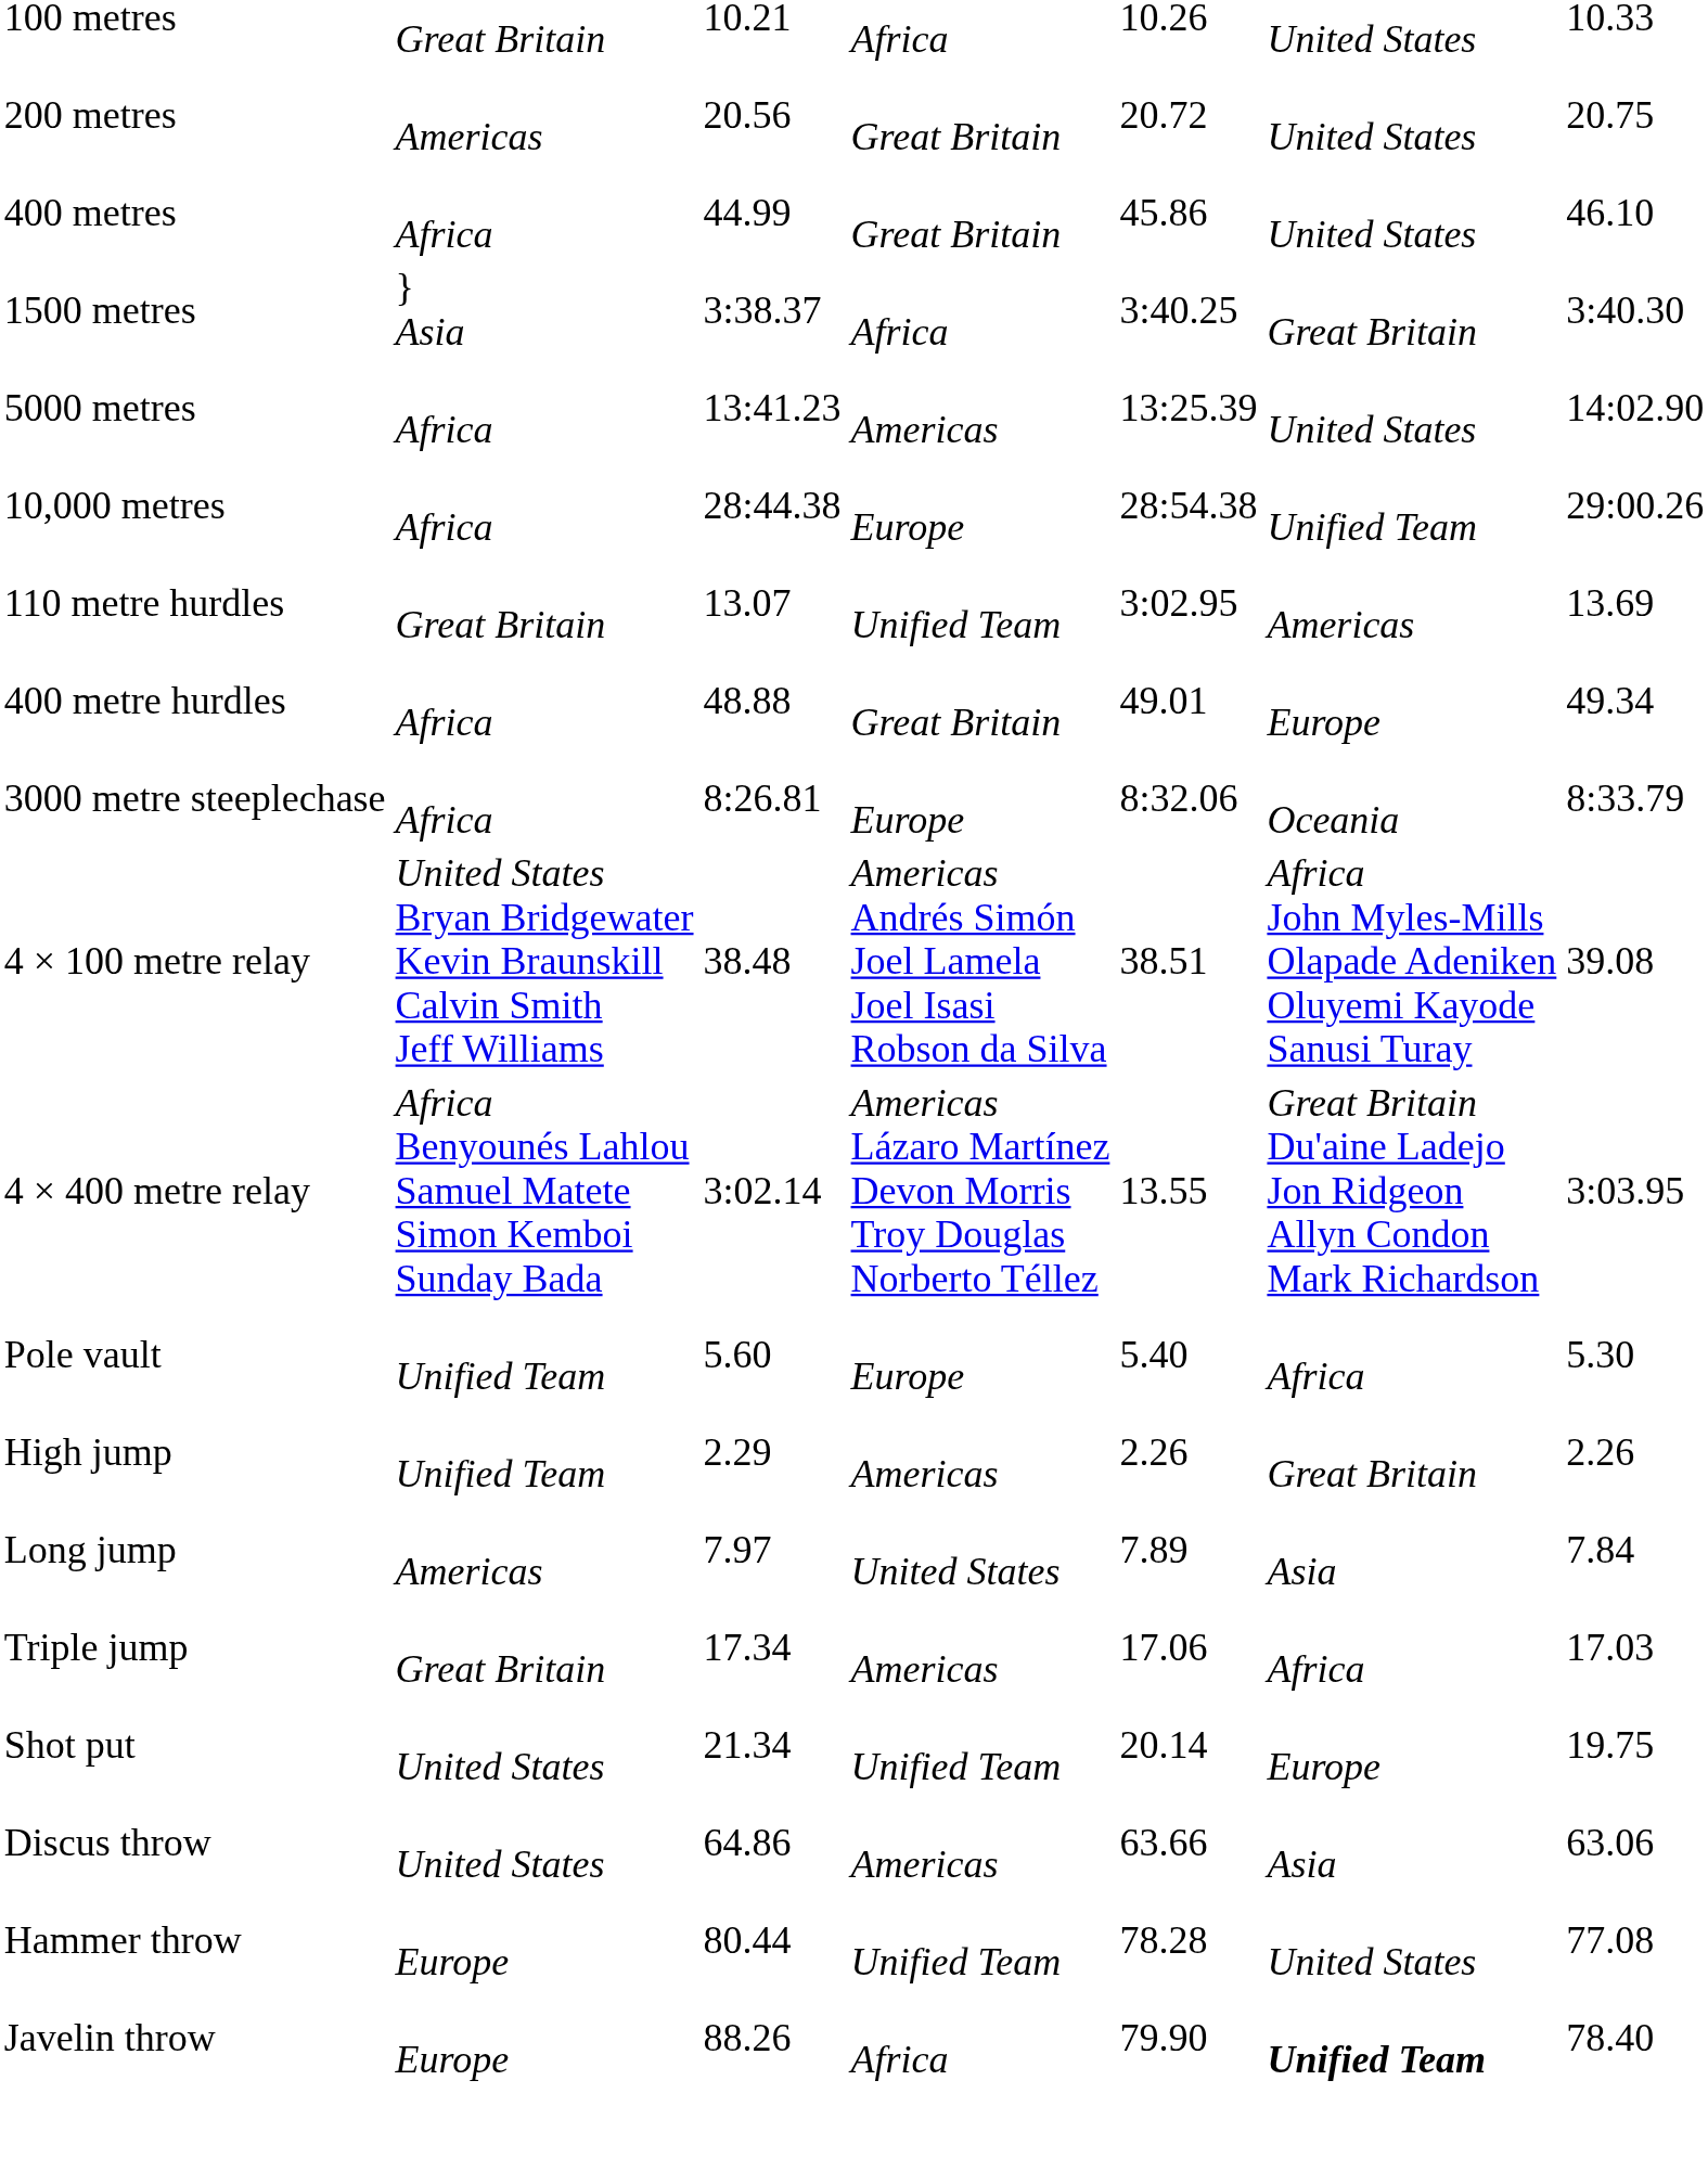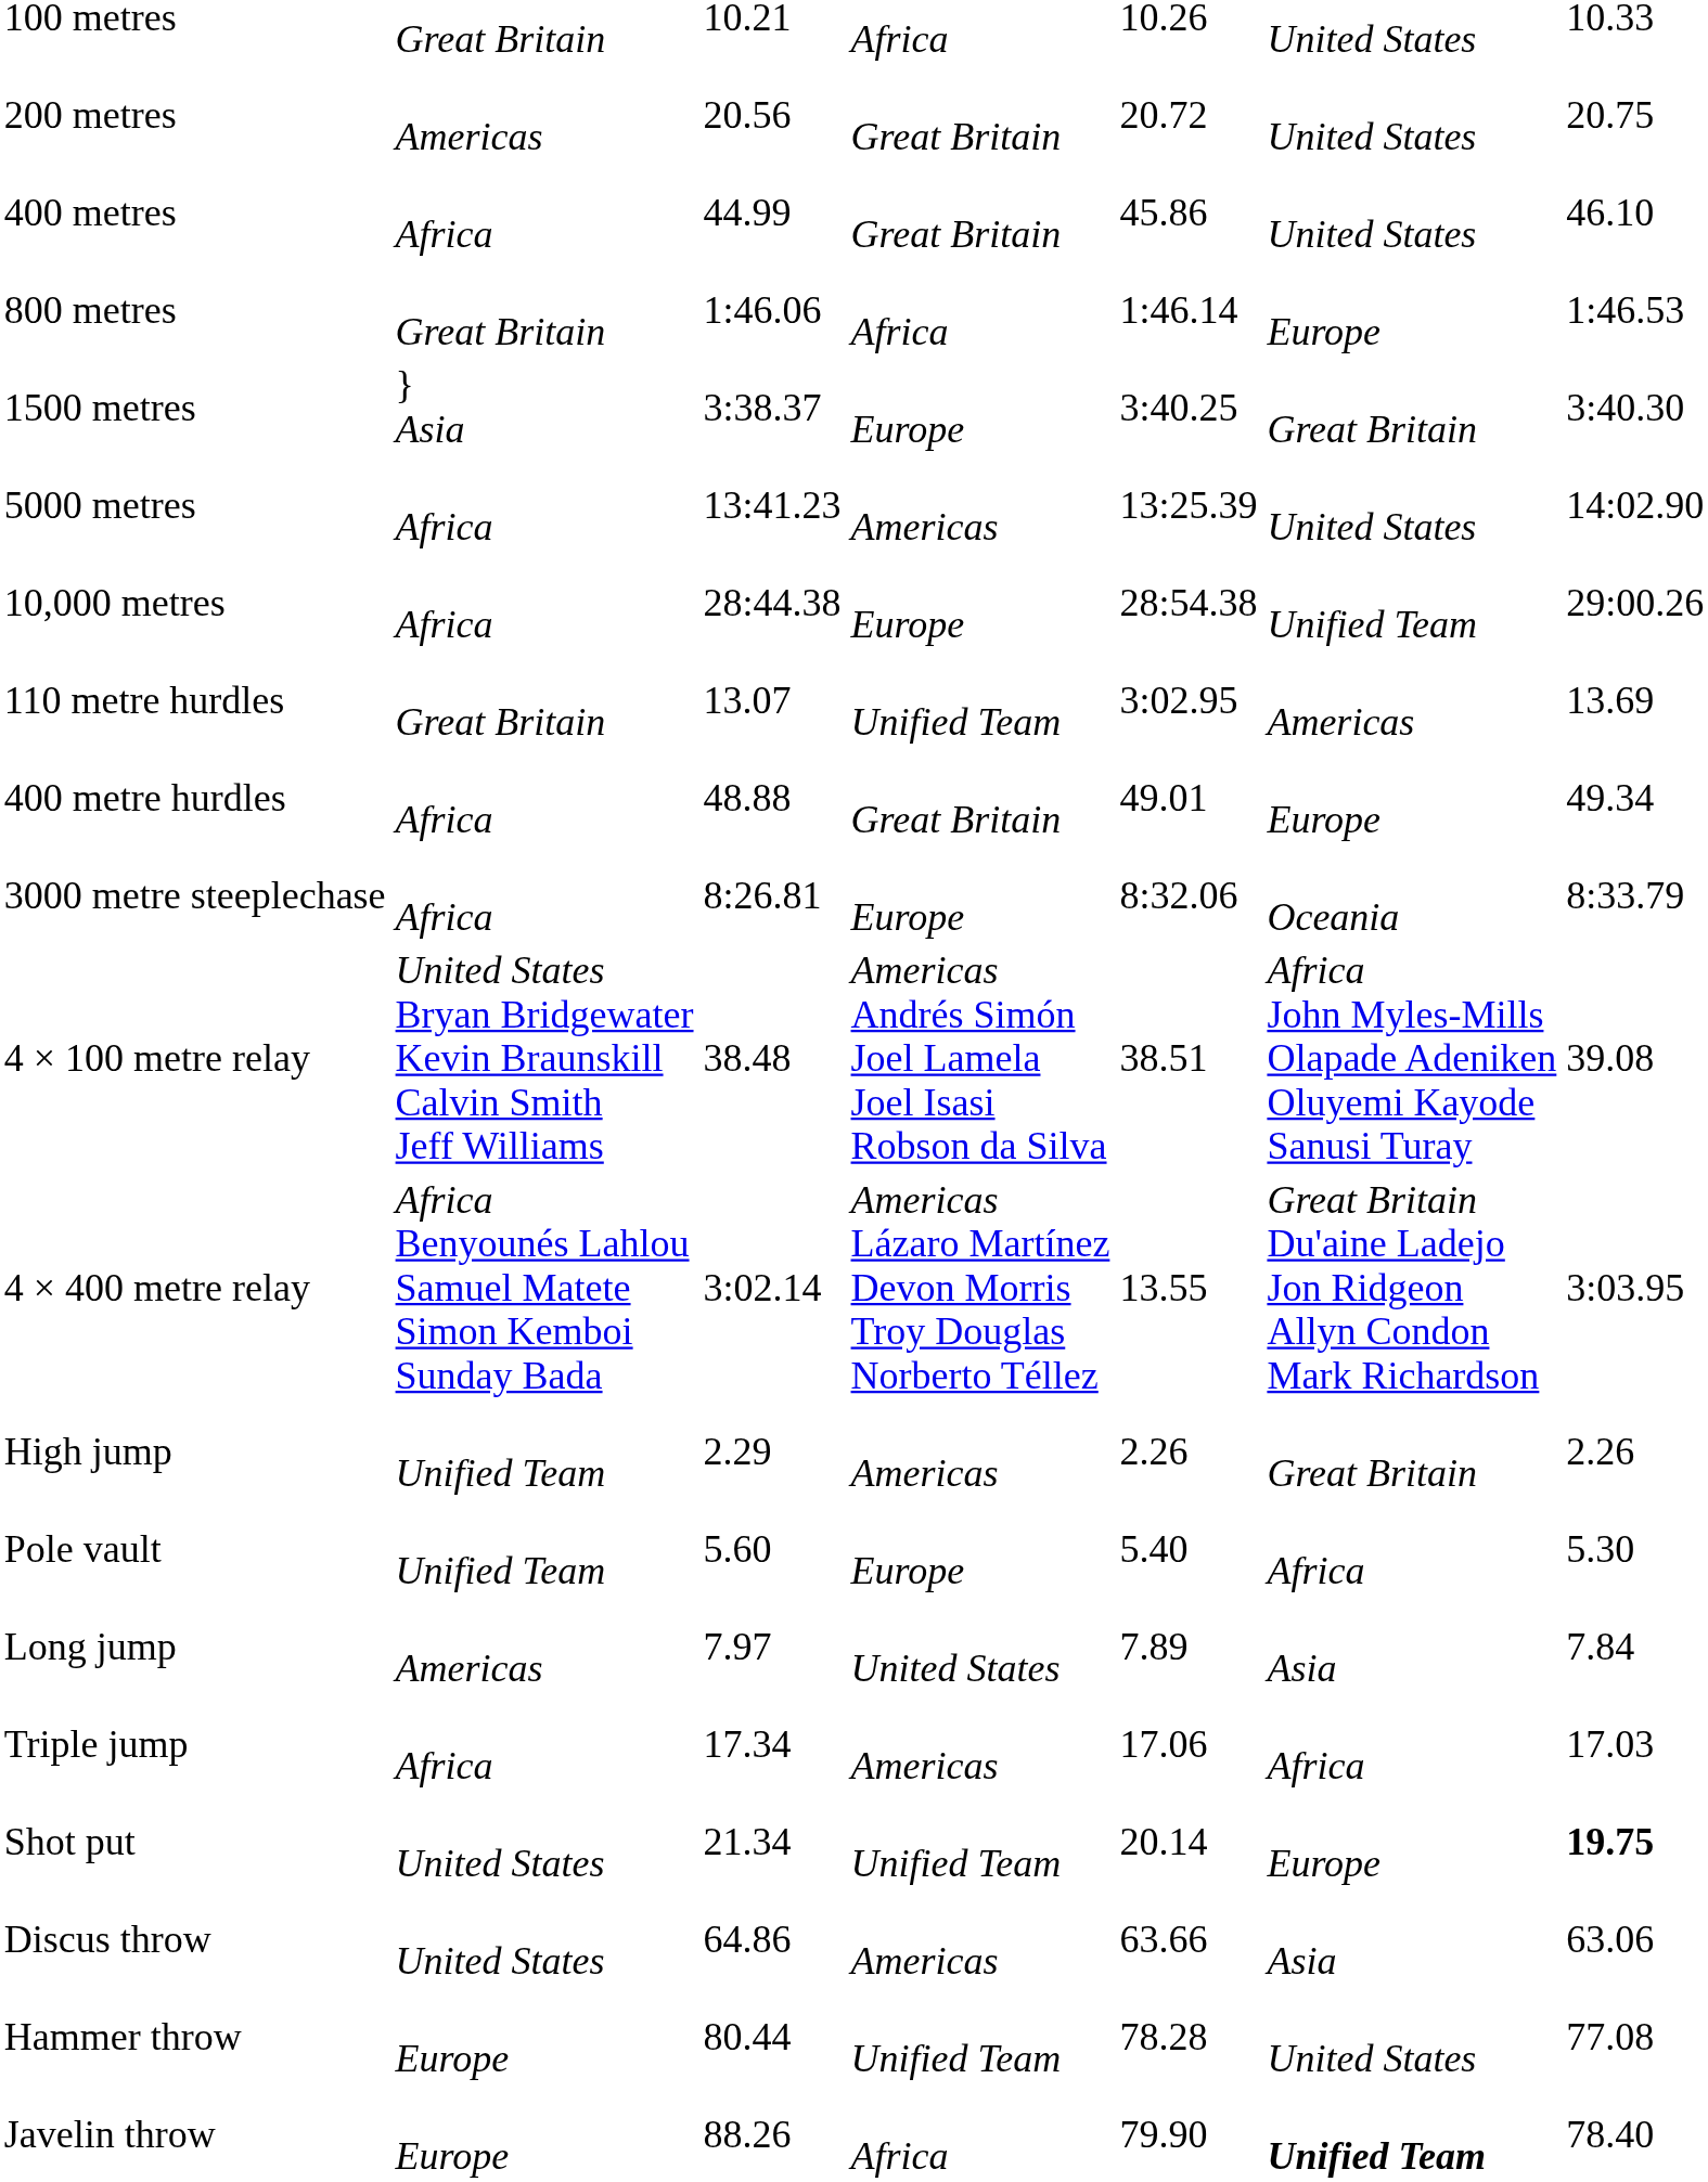+ row: 800 metres | Great Britain | 1:46.06 | Africa | 1:46.14 | Europe | 1:46.53
1500 metres | column 4: Africa -> Europe
rows swapped: High jump <-> Pole vault
Triple jump | column 2: Great Britain -> Africa
Shot put | column 7: normal -> bold
